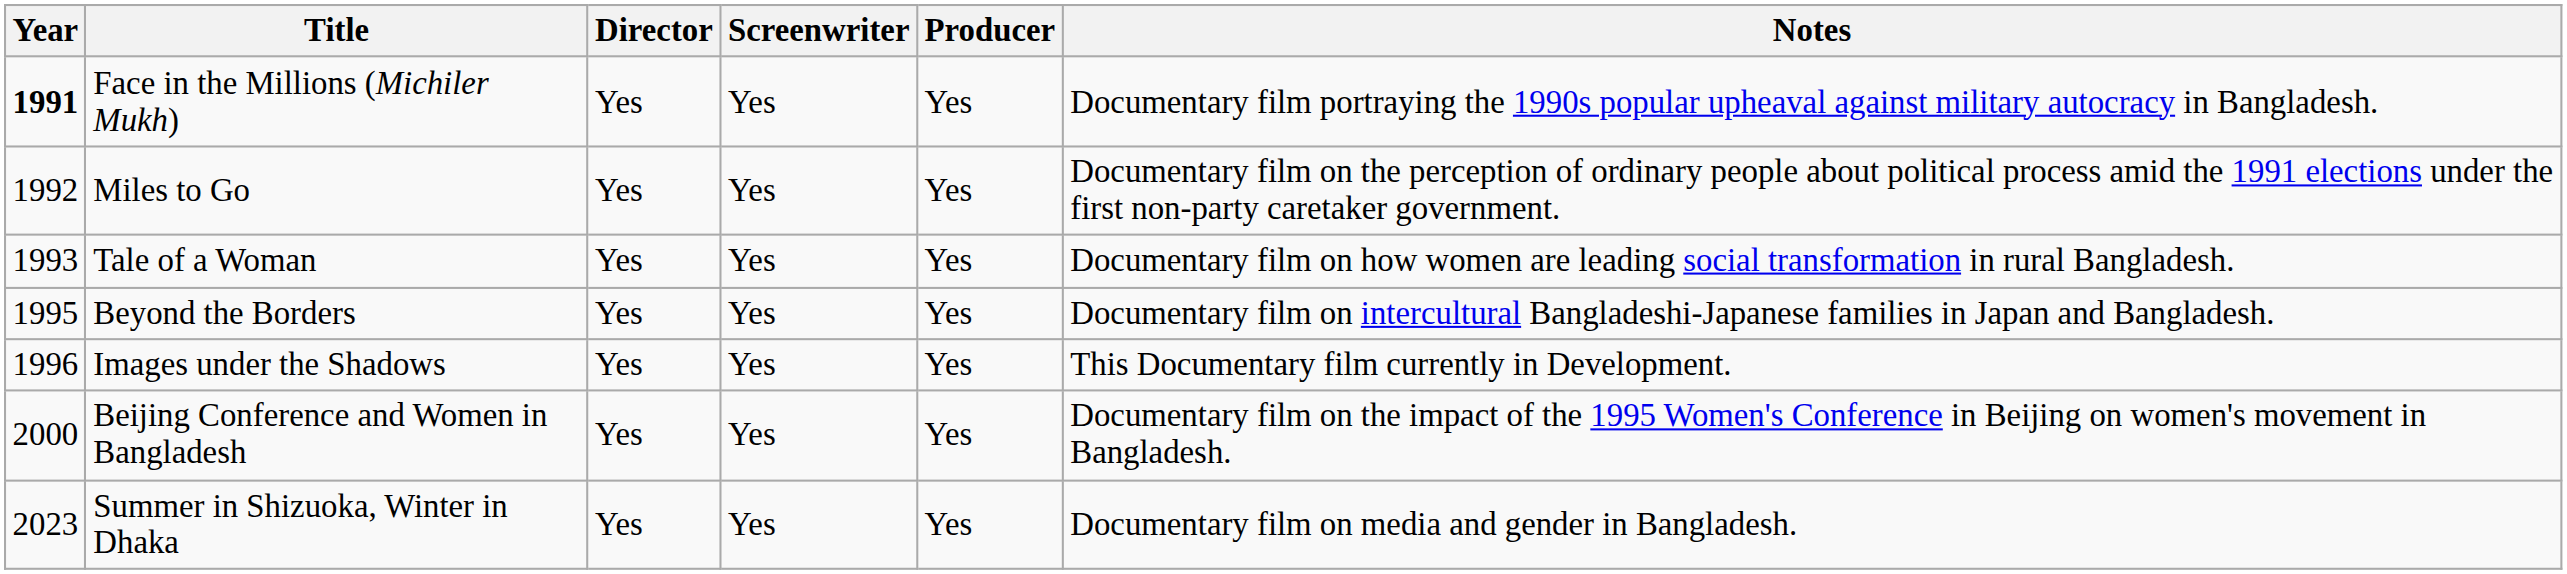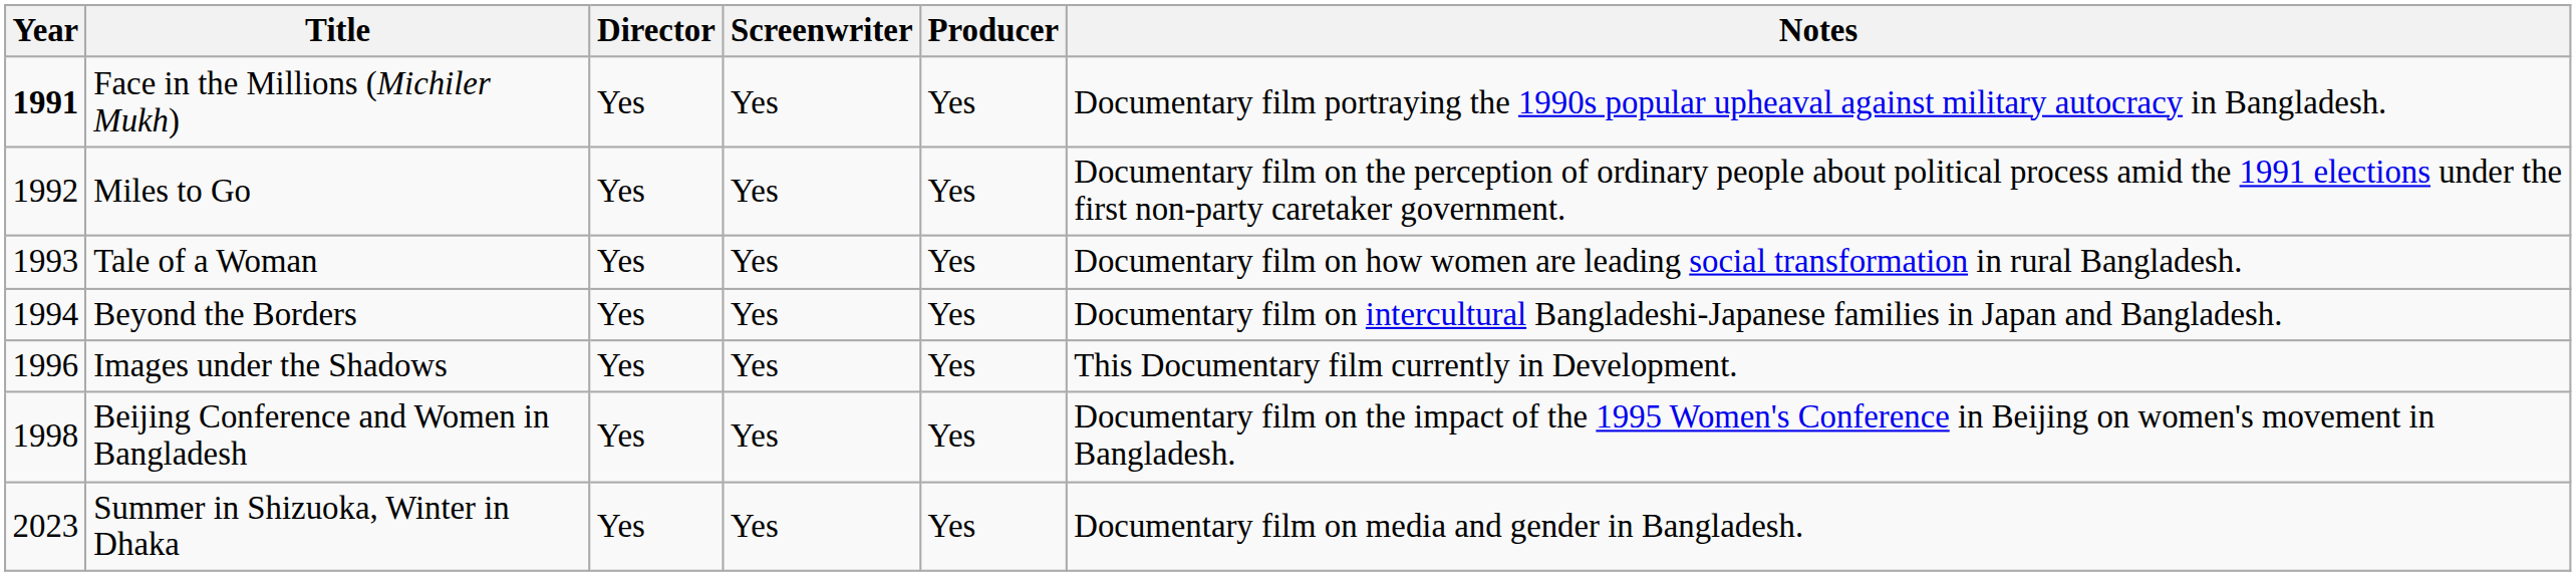Beyond the Borders | Year: 1995 -> 1994
Beijing Conference and Women in Bangladesh | Year: 2000 -> 1998
